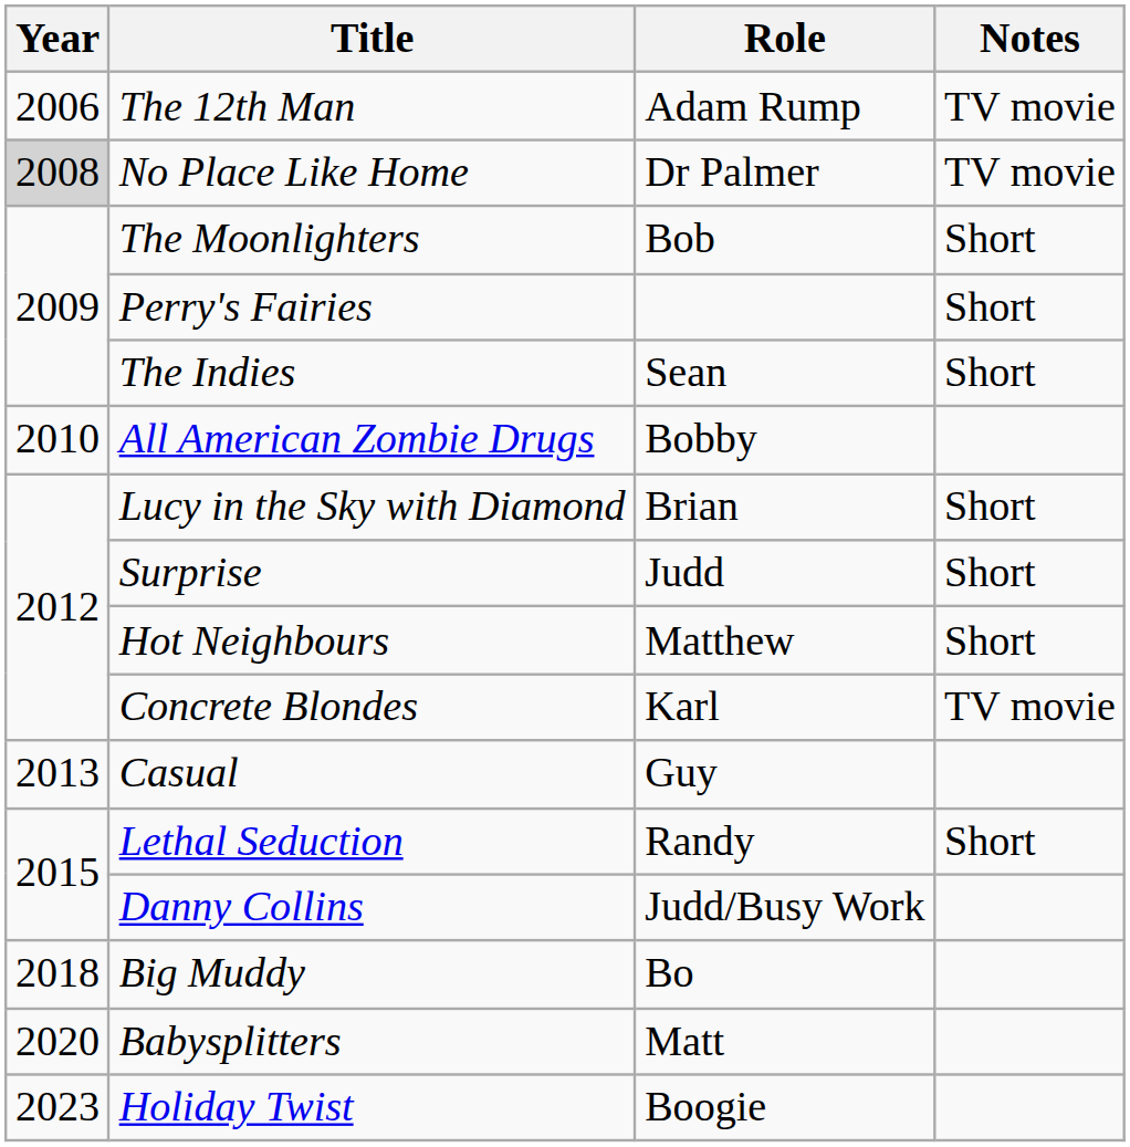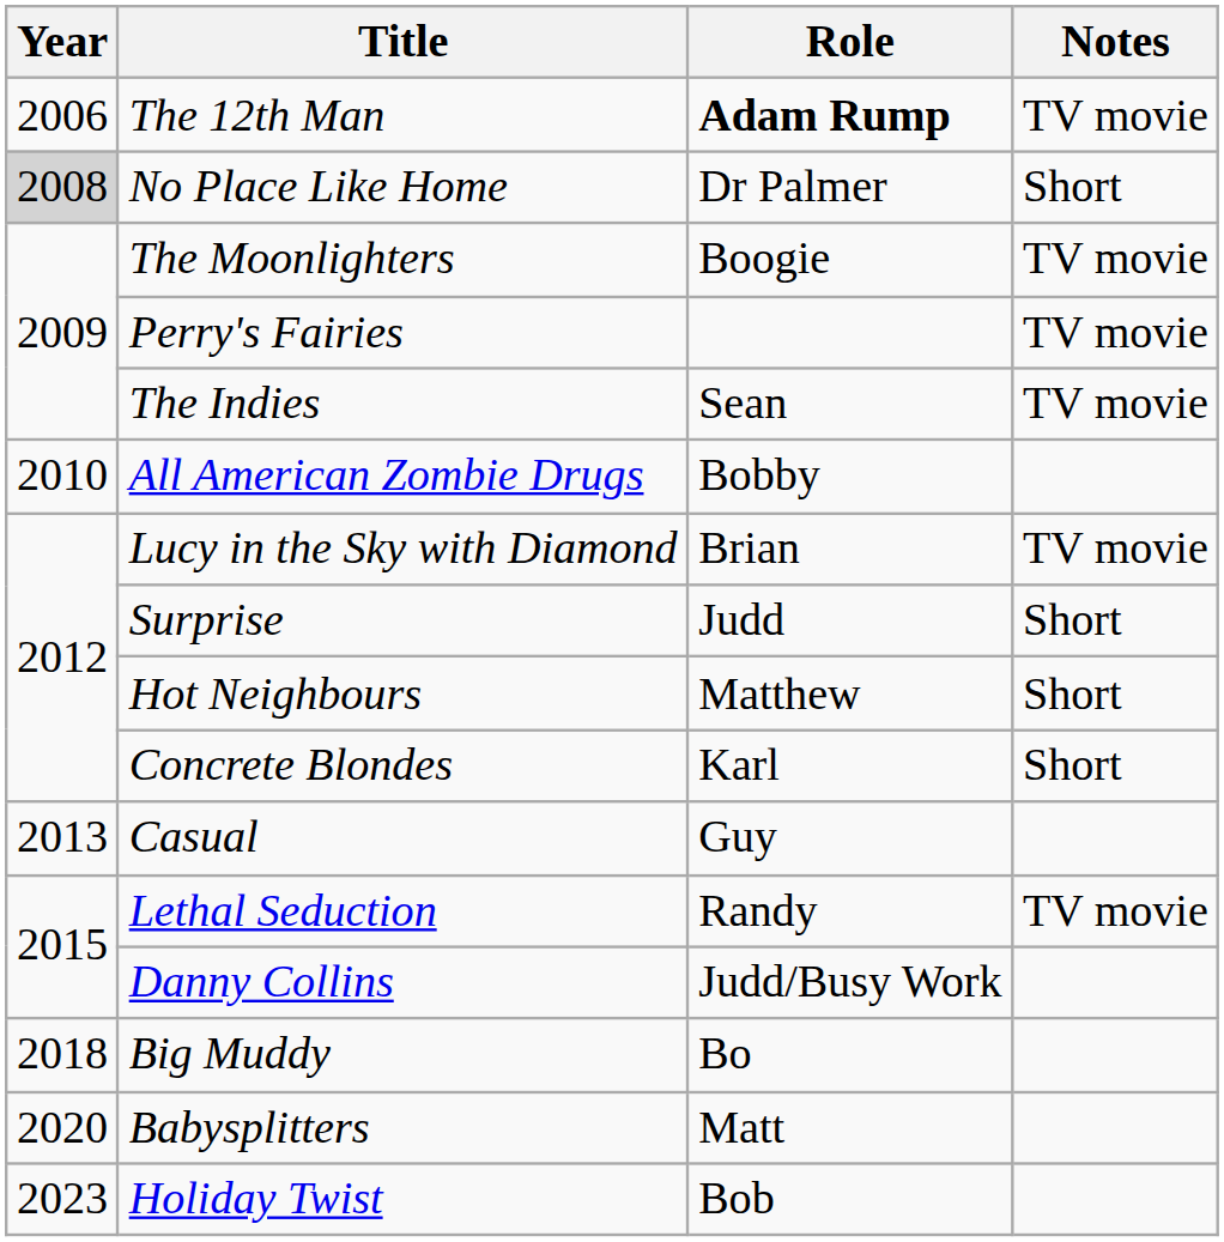The 12th Man | Role: normal -> bold
No Place Like Home | Notes: TV movie -> Short
The Moonlighters | Role: Bob -> Boogie
The Moonlighters | Notes: Short -> TV movie
Perry's Fairies | Notes: Short -> TV movie
The Indies | Notes: Short -> TV movie
Lucy in the Sky with Diamond | Notes: Short -> TV movie
Concrete Blondes | Notes: TV movie -> Short
Lethal Seduction | Notes: Short -> TV movie
Holiday Twist | Role: Boogie -> Bob
